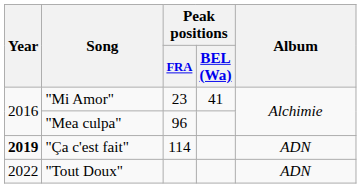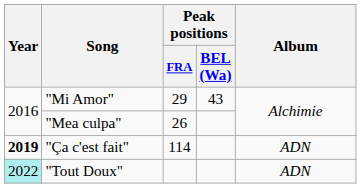"Mi Amor" | Peak positions / FRA: 23 -> 29
"Mi Amor" | Peak positions / BEL (Wa): 41 -> 43
"Mea culpa" | Peak positions / FRA: 96 -> 26
"Tout Doux" | Year: no background -> paleturquoise background
